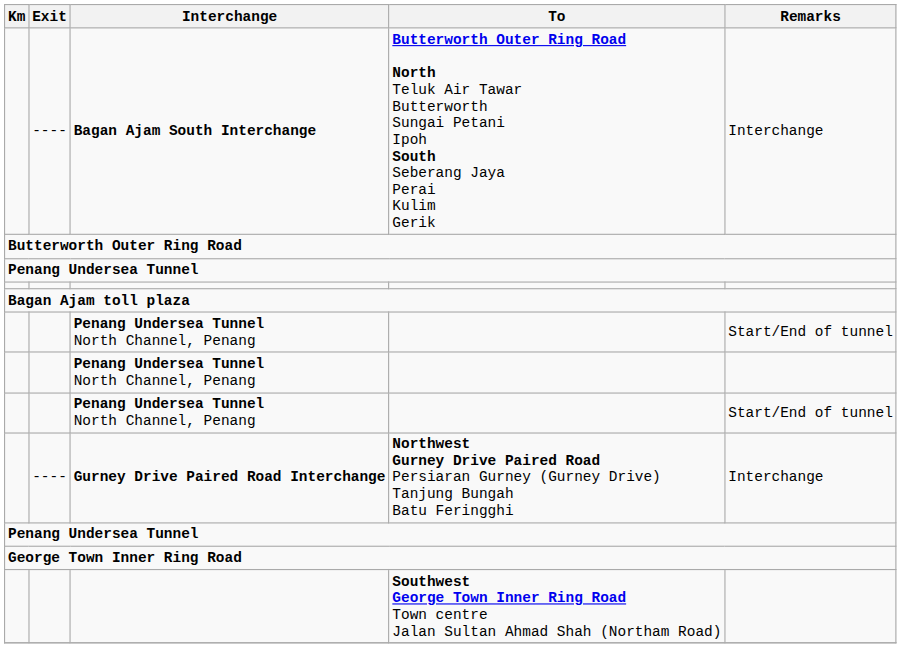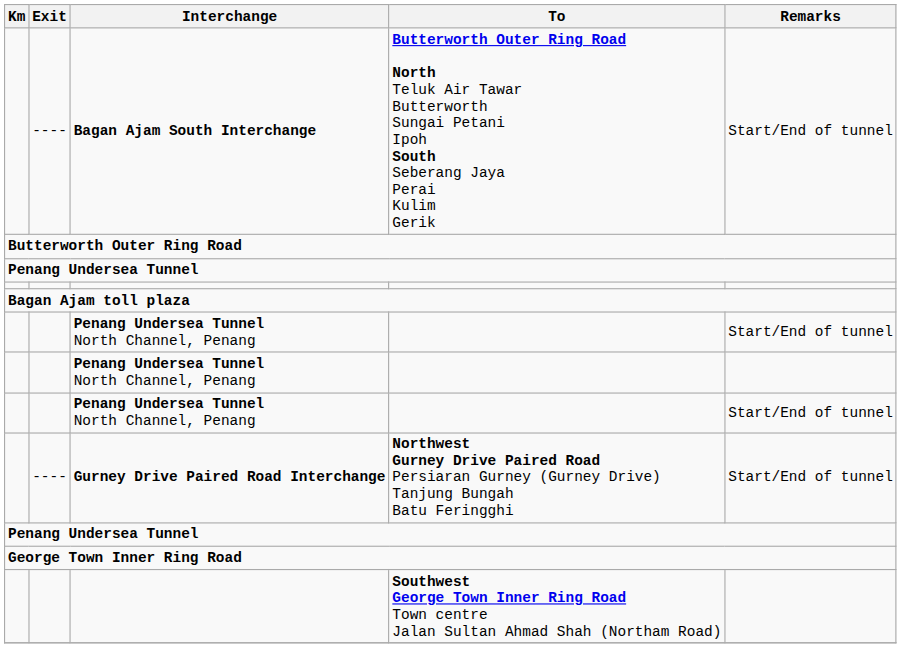Bagan Ajam South Interchange | Remarks: Interchange -> Start/End of tunnel
Gurney Drive Paired Road Interchange | Remarks: Interchange -> Start/End of tunnel
